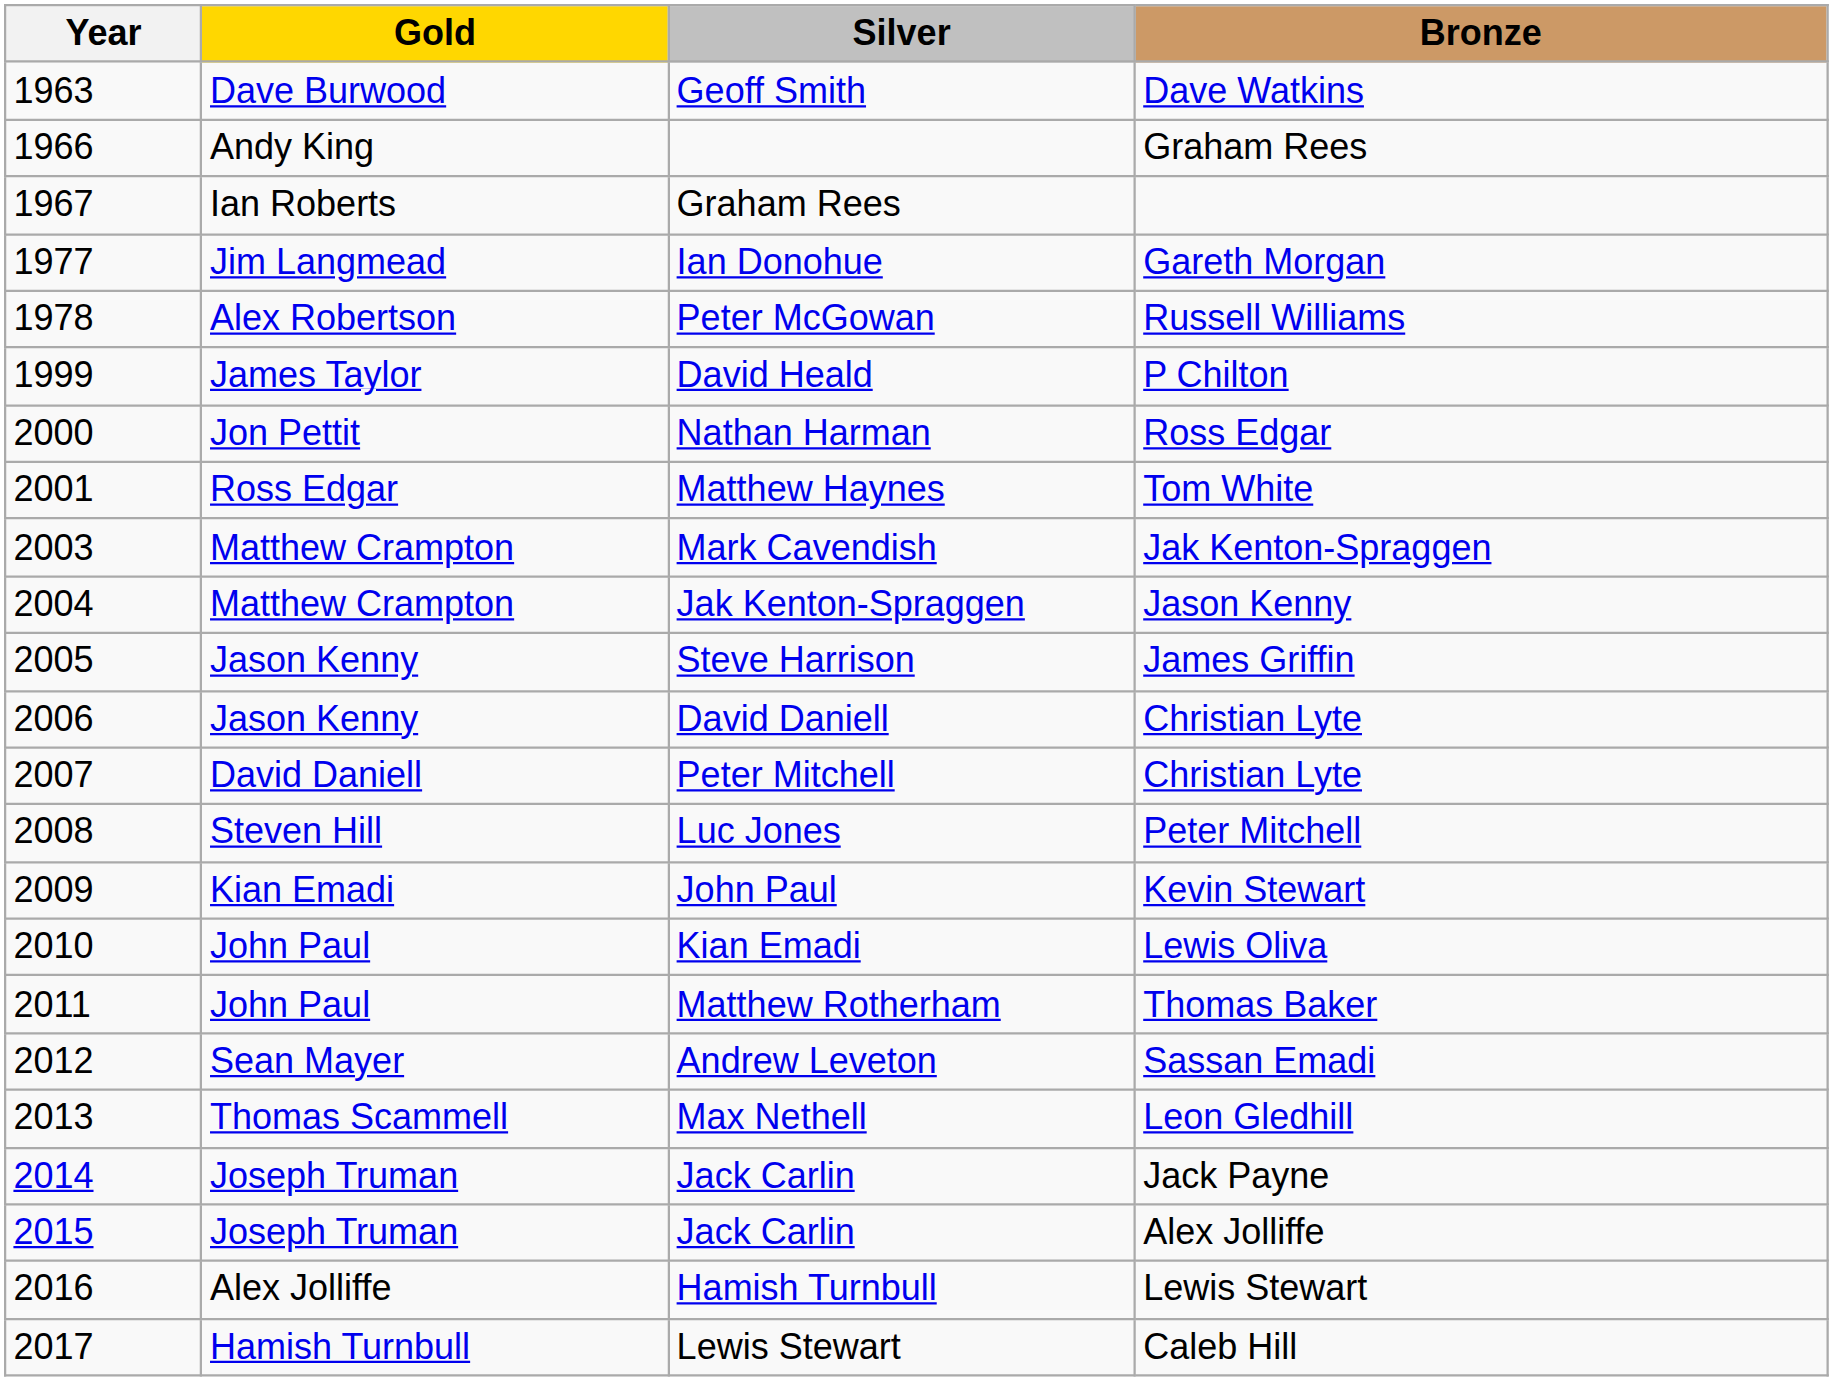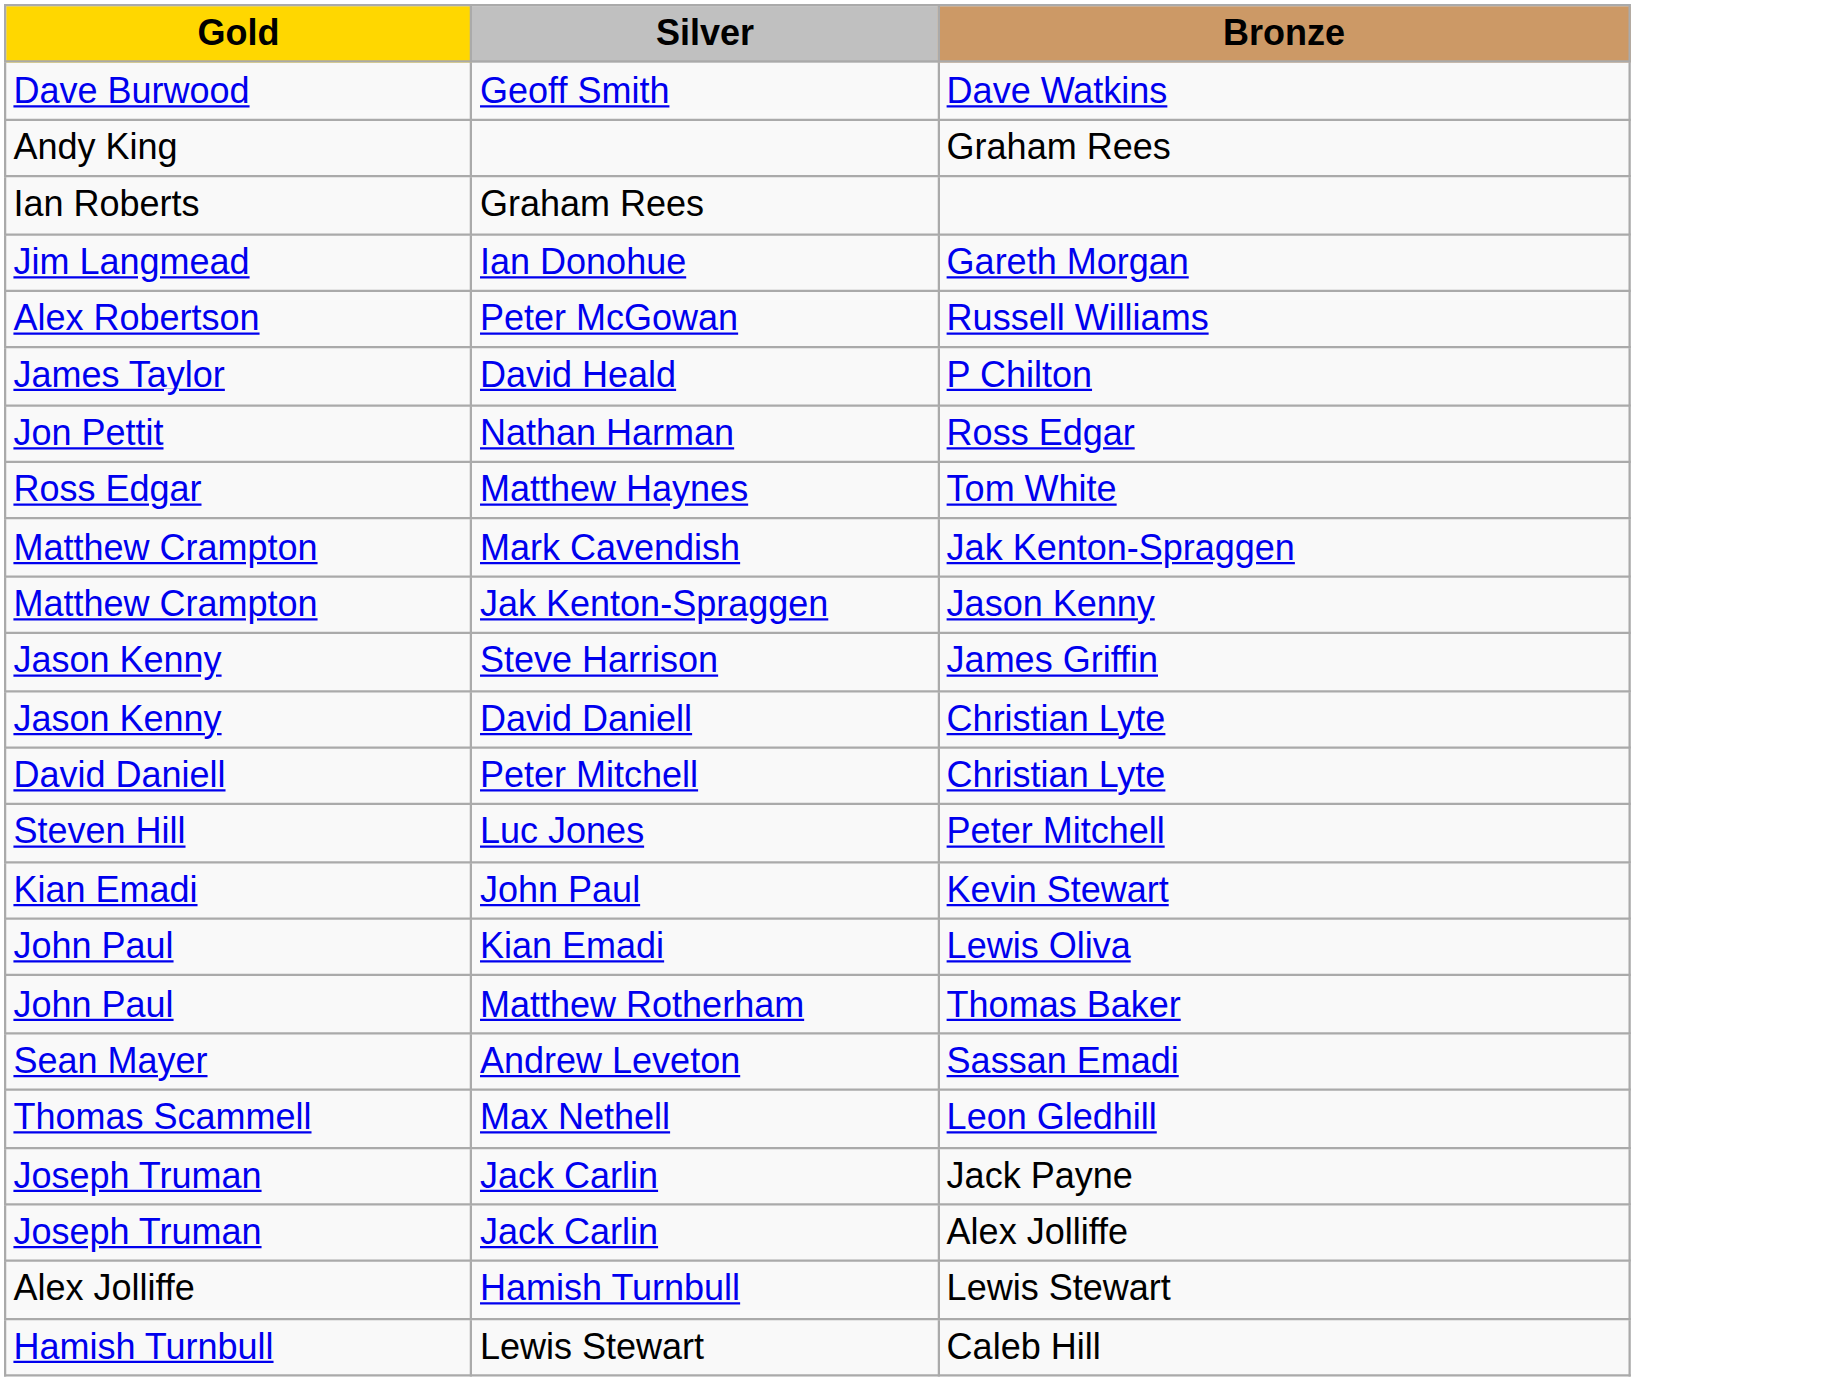- column: Year | 1963 | 1966 | 1967 | 1977 | 1978 | 1999 | 2000 | 2001 | 2003 | 2004 | 2005 | 2006 | 2007 | 2008 | 2009 | 2010 | 2011 | 2012 | 2013 | 2014 | 2015 | 2016 | 2017
